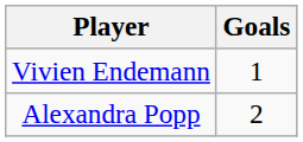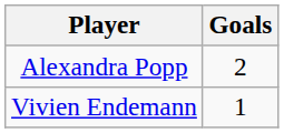rows swapped: Alexandra Popp <-> Vivien Endemann
